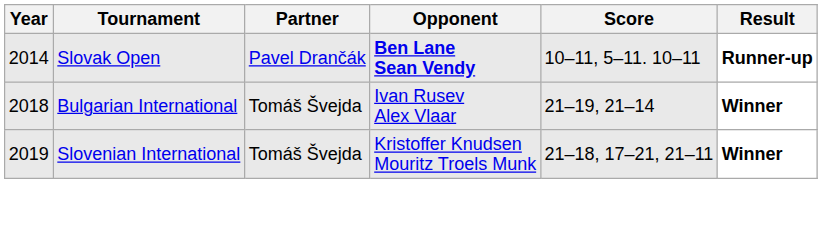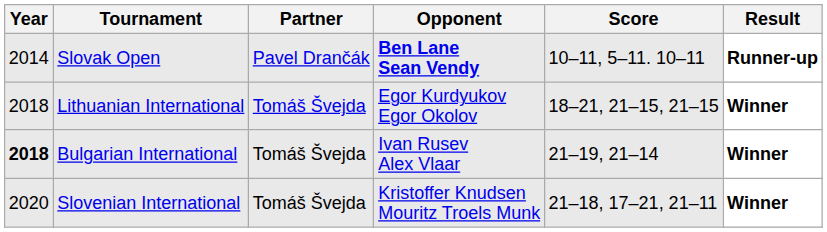+ row: 2018 | Lithuanian International | Tomáš Švejda | Egor Kurdyukov Egor Okolov | 18–21, 21–15, 21–15 | Winner
Bulgarian International | Year: normal -> bold
Slovenian International | Year: 2019 -> 2020
